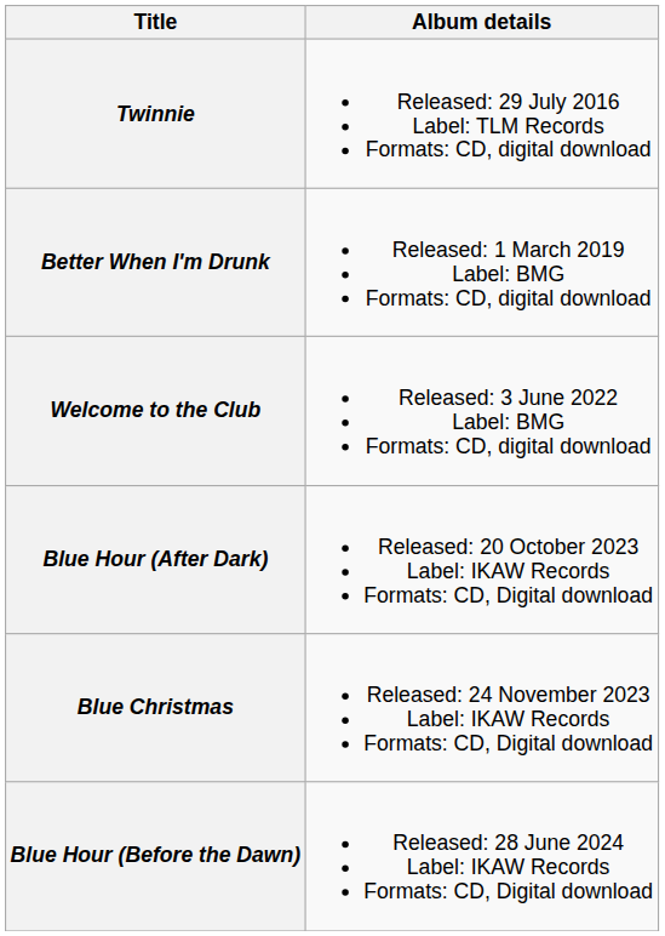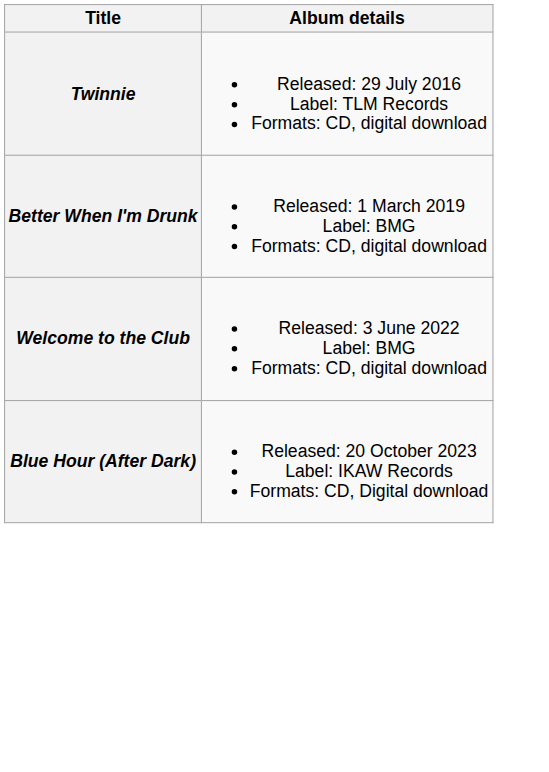- row: Blue Christmas | Released: 24 November 2023 Label: IKAW Records Formats: CD, Digital download
- row: Blue Hour (Before the Dawn) | Released: 28 June 2024 Label: IKAW Records Formats: CD, Digital download
